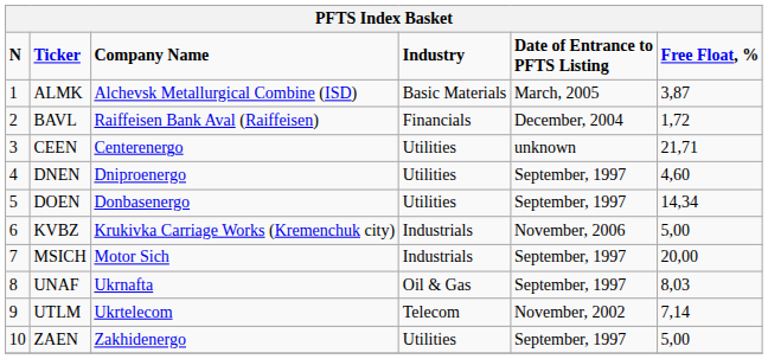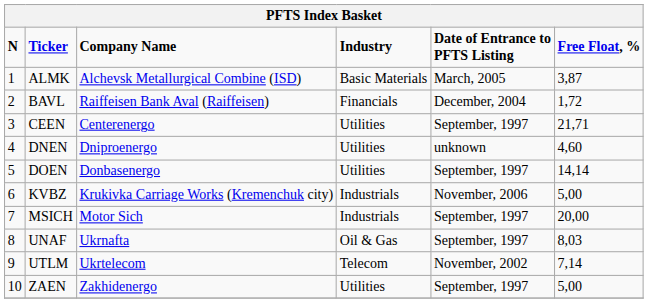CEEN | Date of Entrance to PFTS Listing: unknown -> September, 1997
DNEN | Date of Entrance to PFTS Listing: September, 1997 -> unknown
DOEN | Free Float, %: 14,34 -> 14,14
